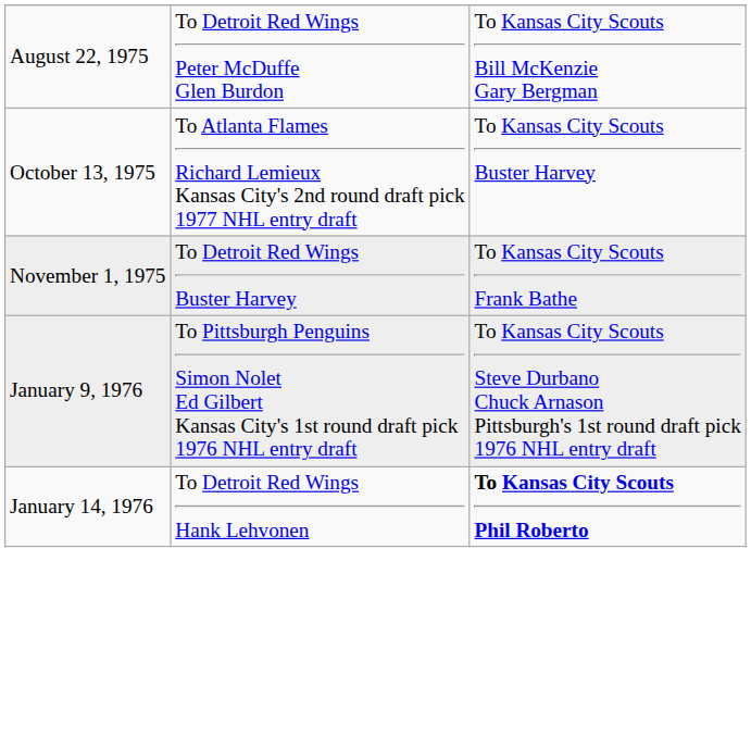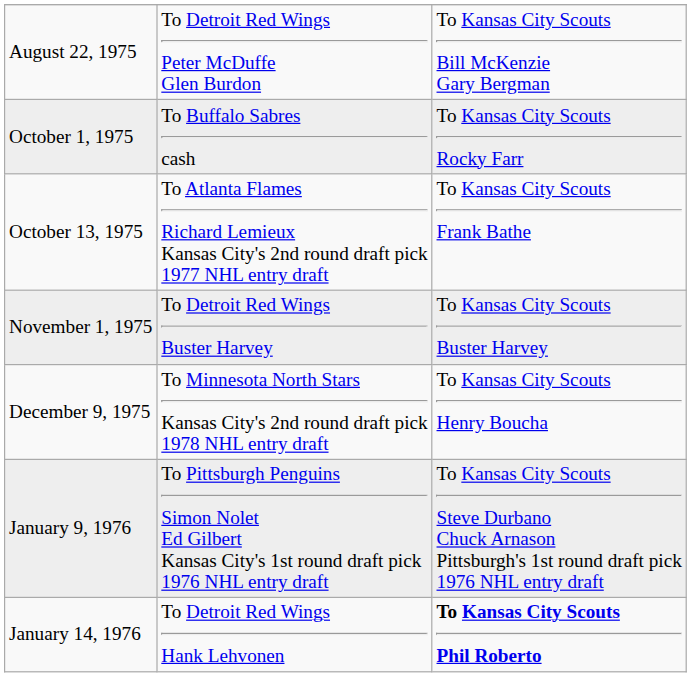+ row: October 1, 1975 | To Buffalo Sabres cash | To Kansas City Scouts Rocky Farr
October 13, 1975 | column 3: To Kansas City Scouts Buster Harvey -> To Kansas City Scouts Frank Bathe
November 1, 1975 | column 3: To Kansas City Scouts Frank Bathe -> To Kansas City Scouts Buster Harvey
+ row: December 9, 1975 | To Minnesota North Stars Kansas City's 2nd round draft pick 1978 NHL entry draft | To Kansas City Scouts Henry Boucha
